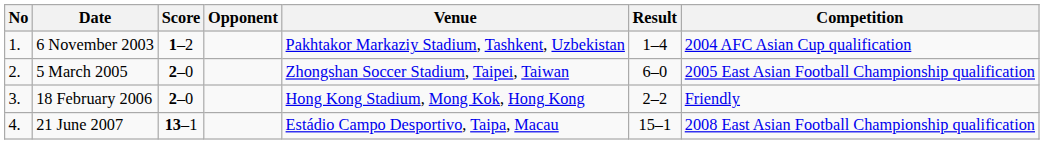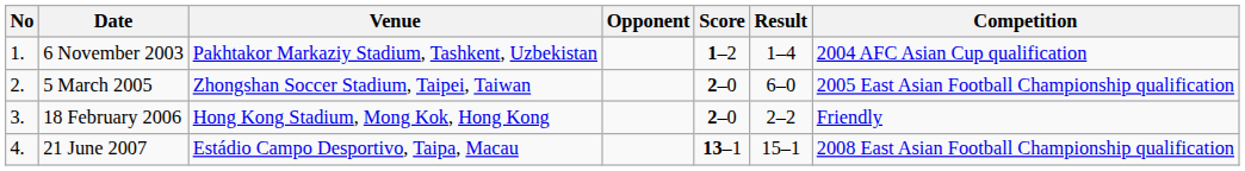columns swapped: Venue <-> Score
